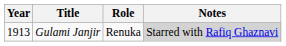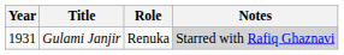Gulami Janjir | Year: 1913 -> 1931
